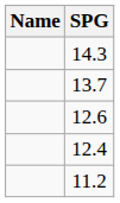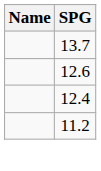- row: 14.3
